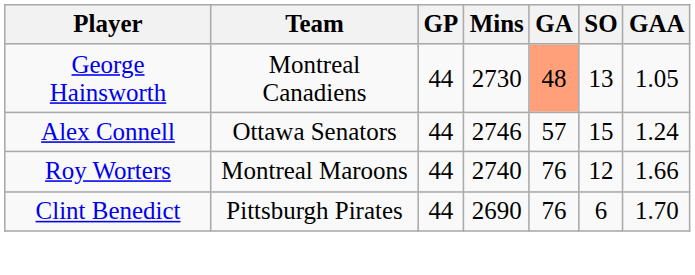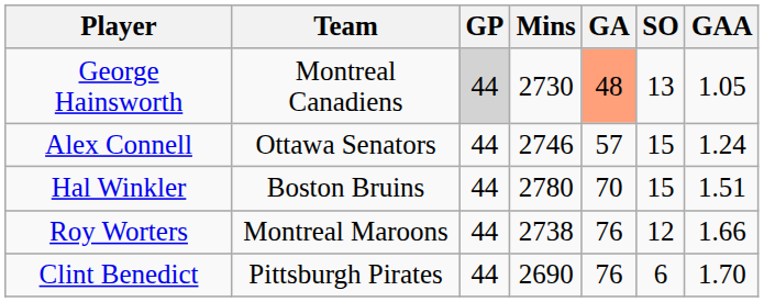George Hainsworth | GP: no background -> lightgrey background
+ row: Hal Winkler | Boston Bruins | 44 | 2780 | 70 | 15 | 1.51
Roy Worters | Mins: 2740 -> 2738
